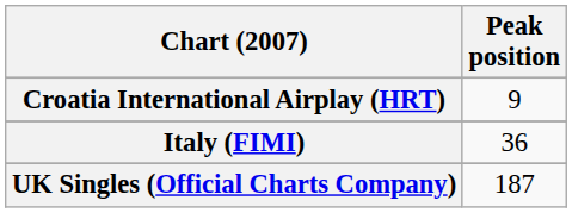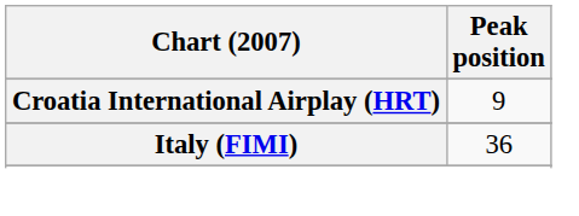- row: UK Singles (Official Charts Company) | 187
